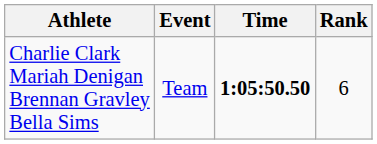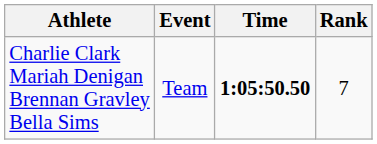Charlie Clark Mariah Denigan Brennan Gravley Bella Sims | Rank: 6 -> 7
